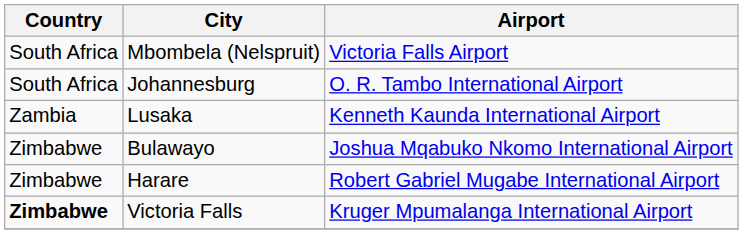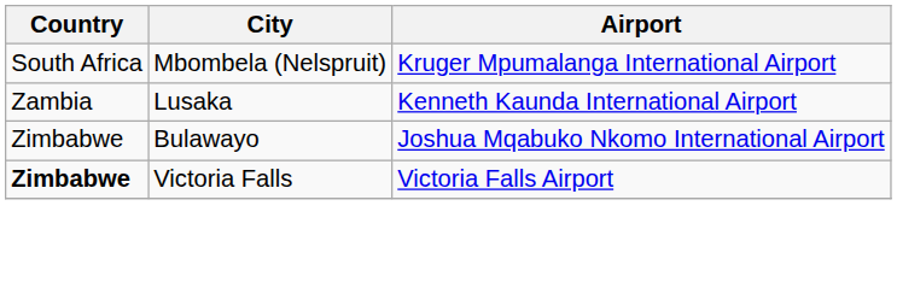Mbombela (Nelspruit) | Airport: Victoria Falls Airport -> Kruger Mpumalanga International Airport
- row: South Africa | Johannesburg | O. R. Tambo International Airport
- row: Zimbabwe | Harare | Robert Gabriel Mugabe International Airport
Victoria Falls | Airport: Kruger Mpumalanga International Airport -> Victoria Falls Airport
